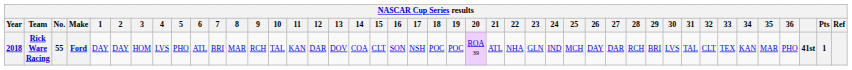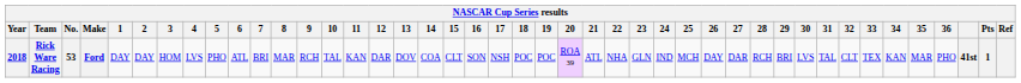Rick Ware Racing | No.: 55 -> 53
